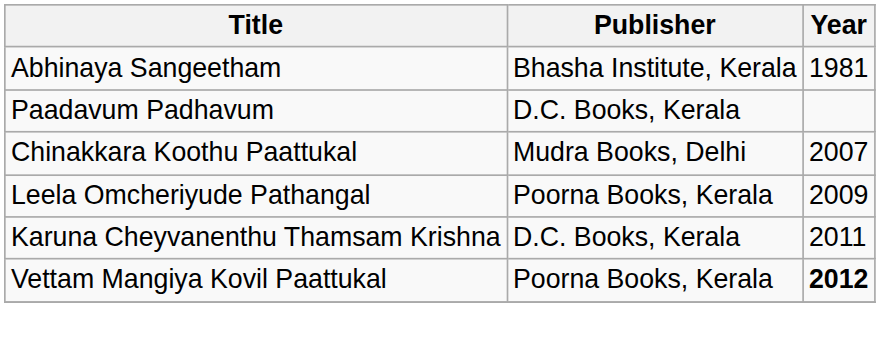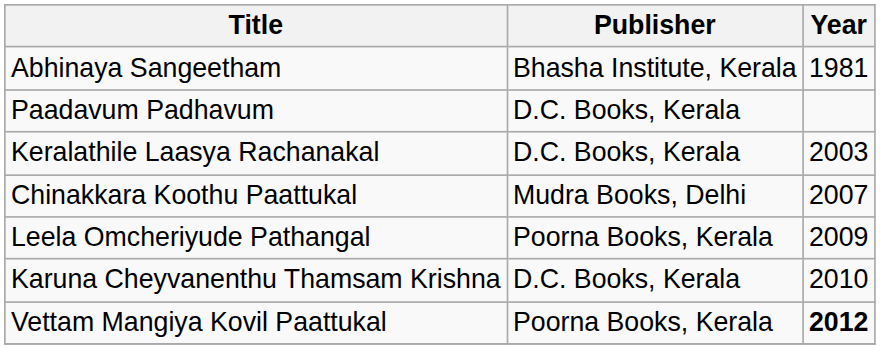+ row: Keralathile Laasya Rachanakal | D.C. Books, Kerala | 2003
Karuna Cheyvanenthu Thamsam Krishna | Year: 2011 -> 2010
